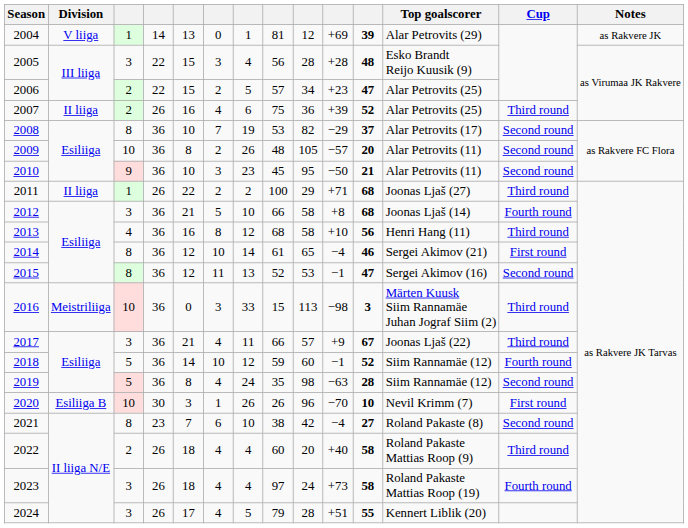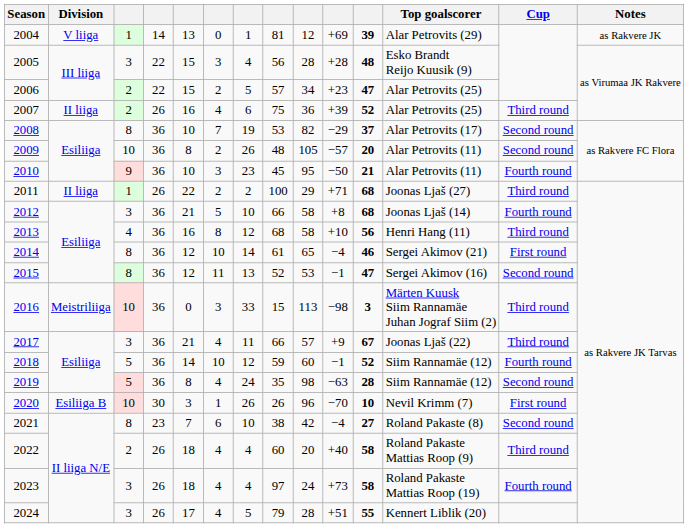2010 | Cup: Second round -> Fourth round
